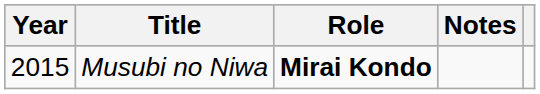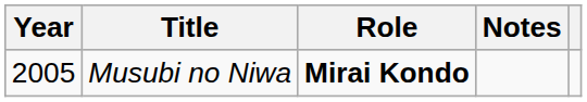Musubi no Niwa | Year: 2015 -> 2005
